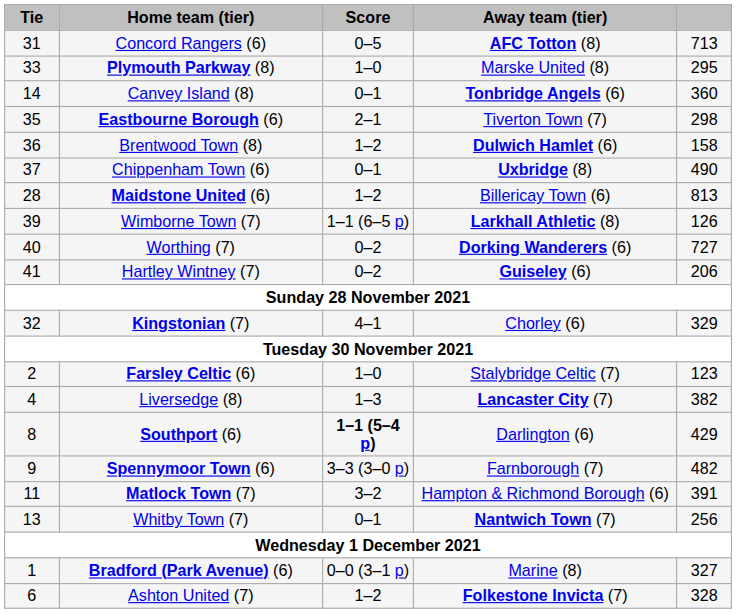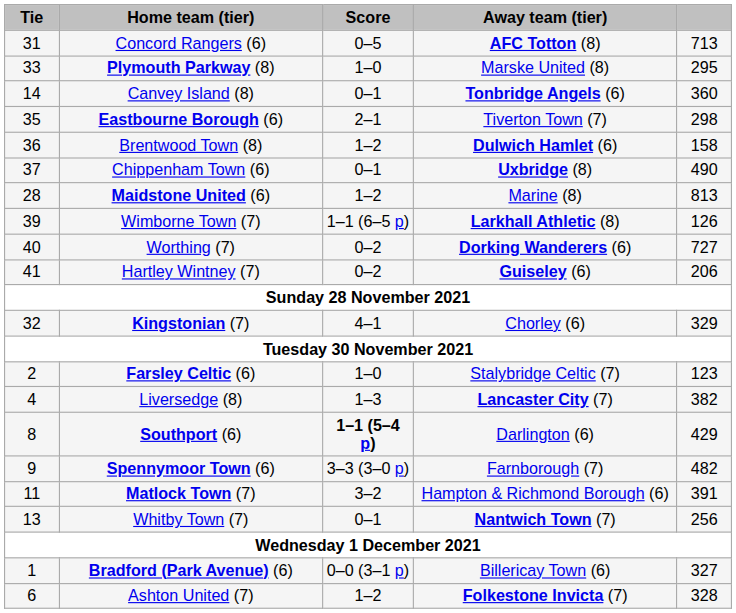Maidstone United (6) | Away team (tier): Billericay Town (6) -> Marine (8)
Bradford (Park Avenue) (6) | Away team (tier): Marine (8) -> Billericay Town (6)
